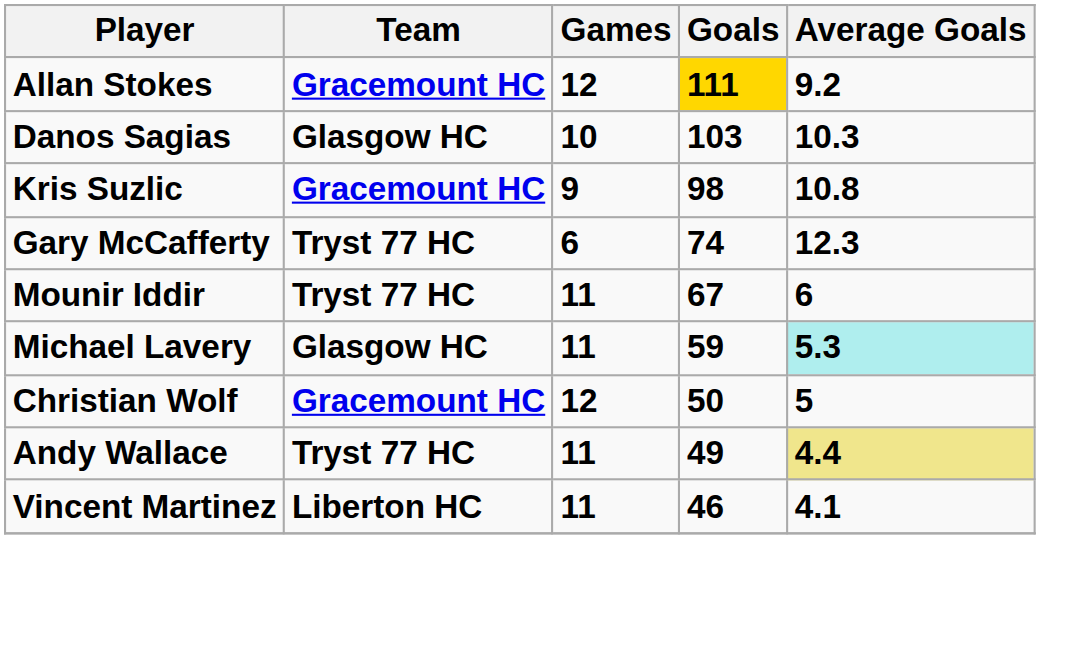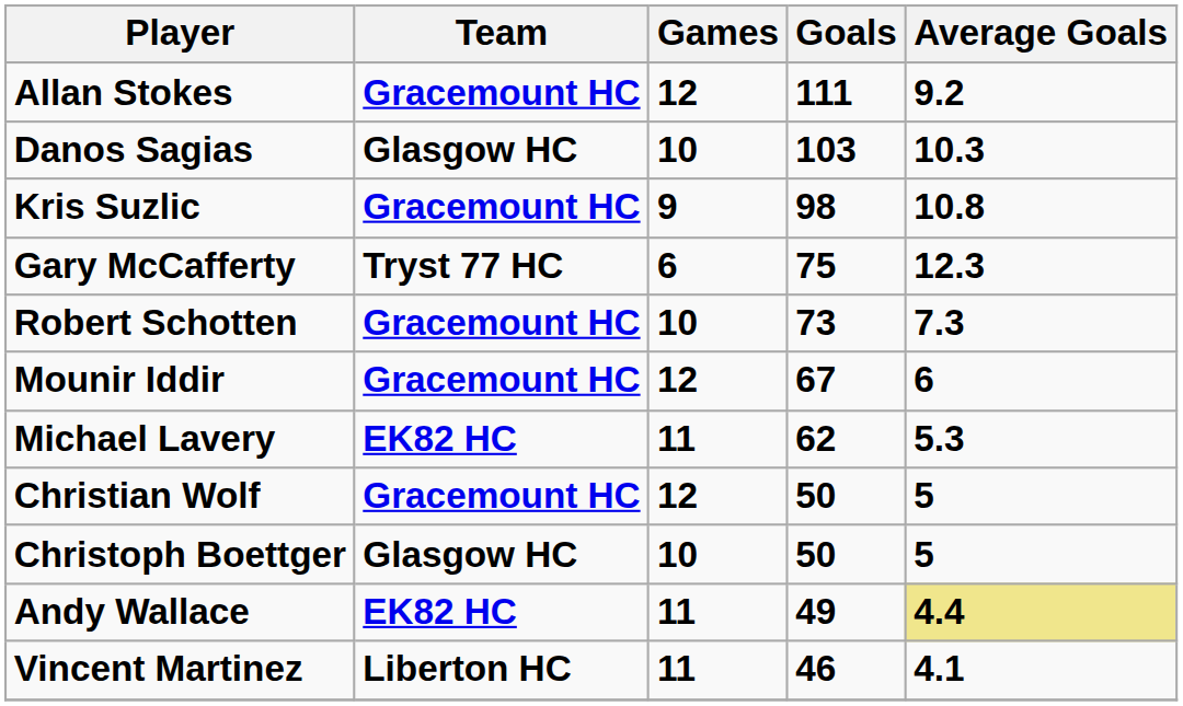Allan Stokes | Goals: gold background -> no background
Gary McCafferty | Goals: 74 -> 75
+ row: Robert Schotten | Gracemount HC | 10 | 73 | 7.3
Mounir Iddir | Team: Tryst 77 HC -> Gracemount HC
Mounir Iddir | Games: 11 -> 12
Michael Lavery | Team: Glasgow HC -> EK82 HC
Michael Lavery | Goals: 59 -> 62
Michael Lavery | Average Goals: paleturquoise background -> no background
+ row: Christoph Boettger | Glasgow HC | 10 | 50 | 5
Andy Wallace | Team: Tryst 77 HC -> EK82 HC
